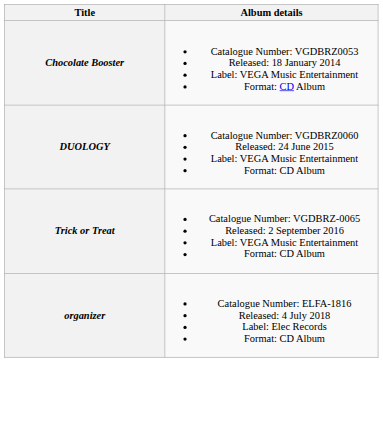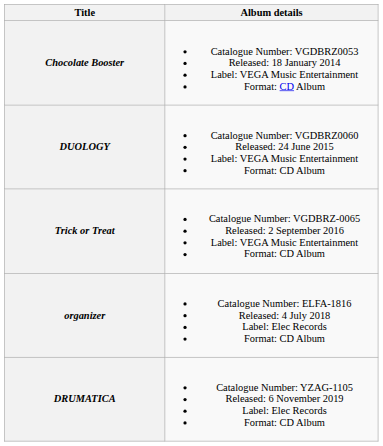+ row: DRUMATICA | Catalogue Number: YZAG-1105 Released: 6 November 2019 Label: Elec Records Format: CD Album
